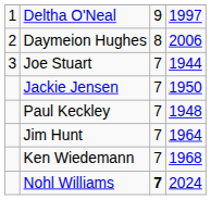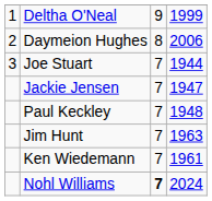Deltha O'Neal | column 4: 1997 -> 1999
Jackie Jensen | column 4: 1950 -> 1947
Jim Hunt | column 4: 1964 -> 1963
Ken Wiedemann | column 4: 1968 -> 1961
